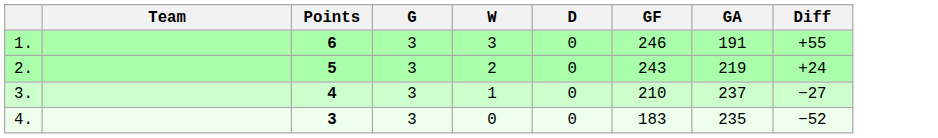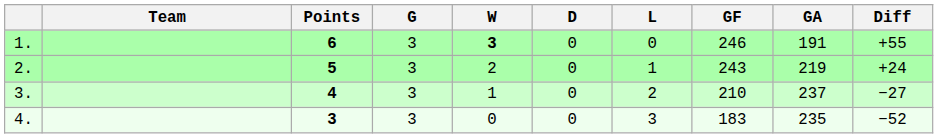+ column: L | 0 | 1 | 2 | 3
1. | W: normal -> bold
